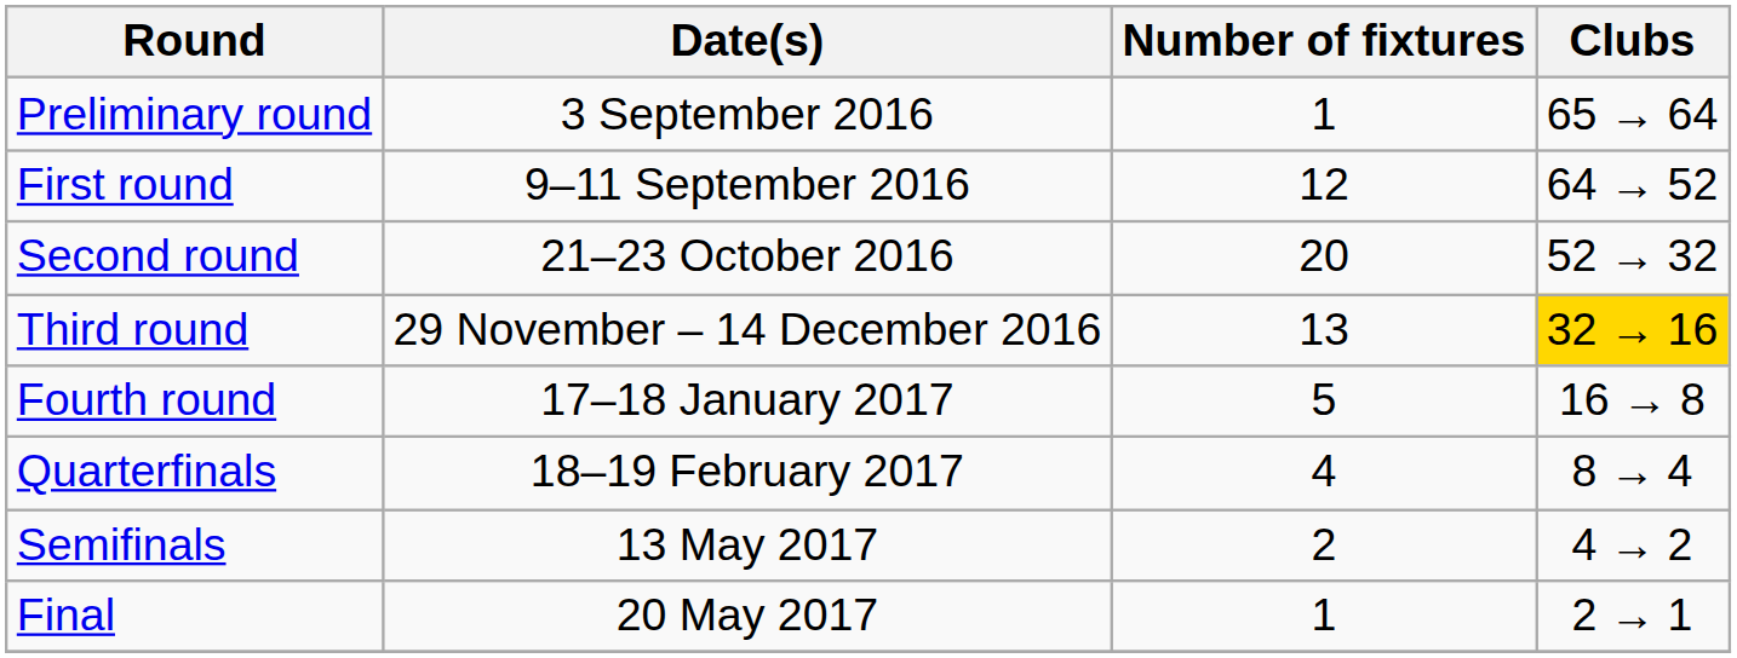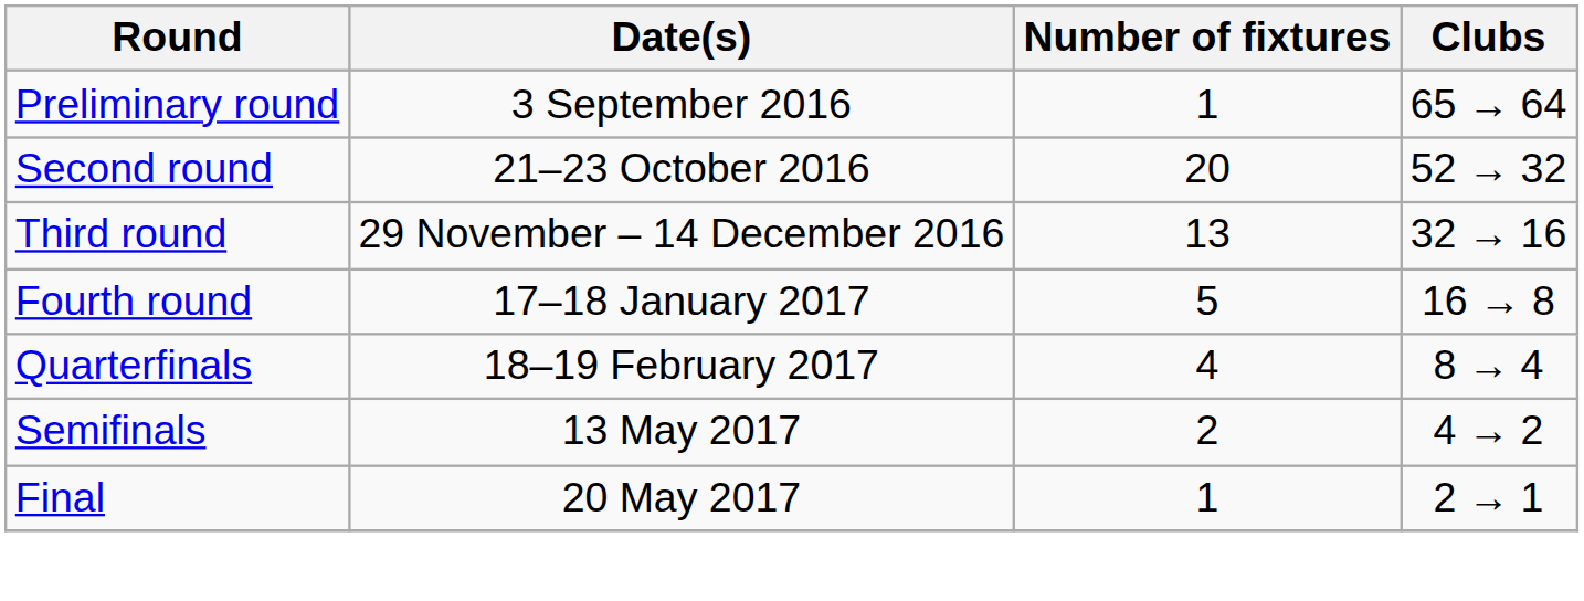- row: First round | 9–11 September 2016 | 12 | 64 → 52
Third round | Clubs: gold background -> no background
